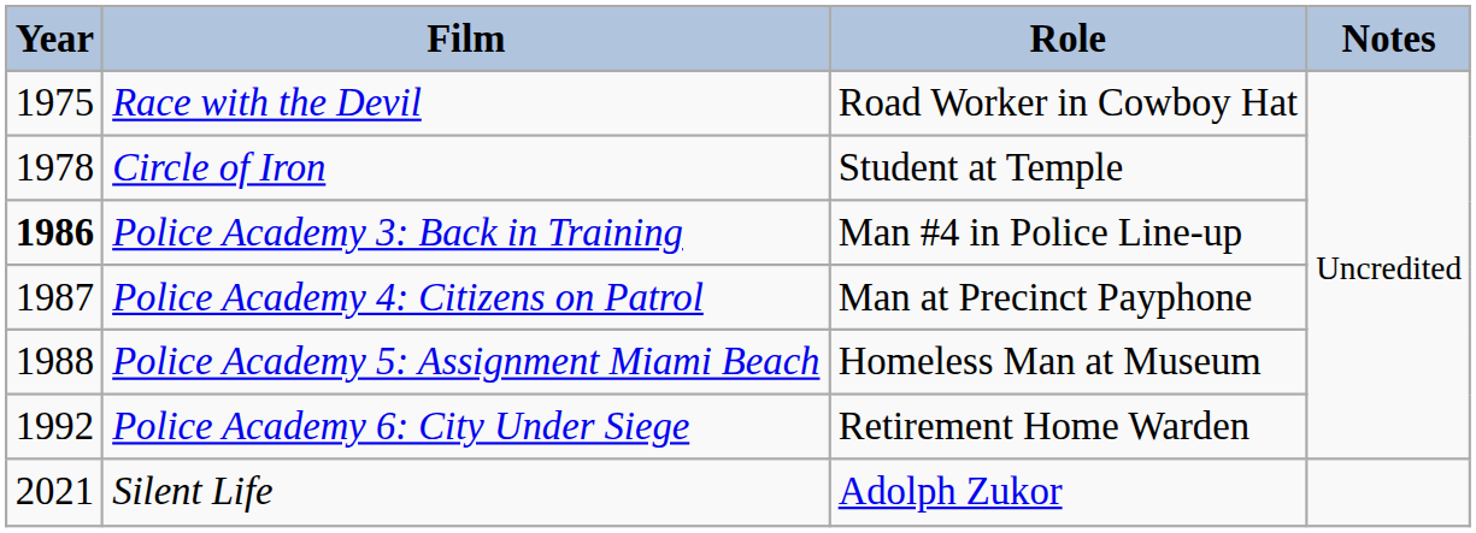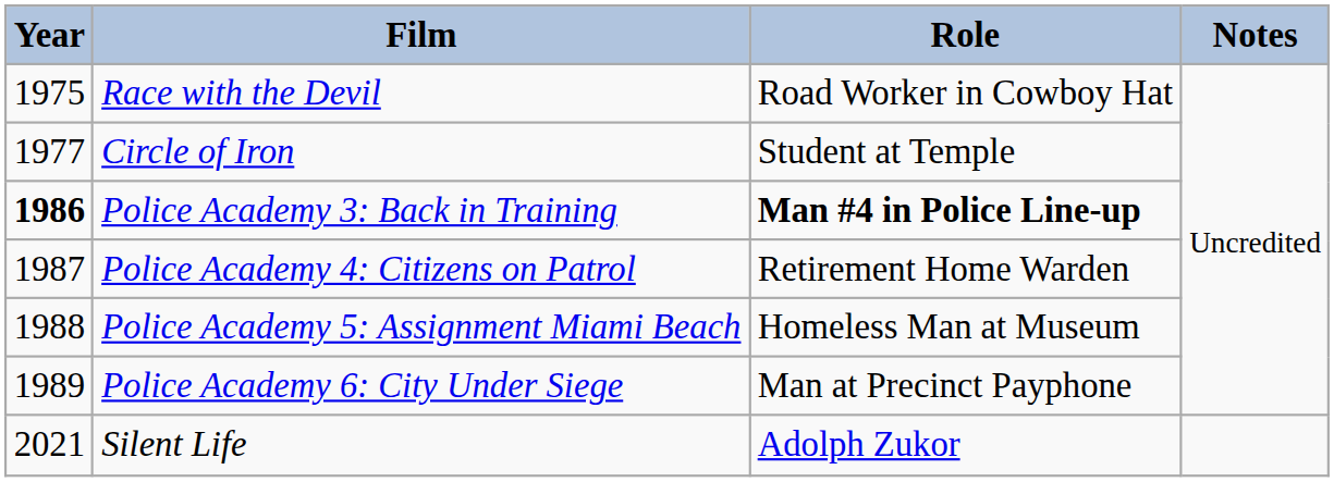Circle of Iron | Year: 1978 -> 1977
Police Academy 3: Back in Training | Role: normal -> bold
Police Academy 4: Citizens on Patrol | Role: Man at Precinct Payphone -> Retirement Home Warden
Police Academy 6: City Under Siege | Year: 1992 -> 1989
Police Academy 6: City Under Siege | Role: Retirement Home Warden -> Man at Precinct Payphone
